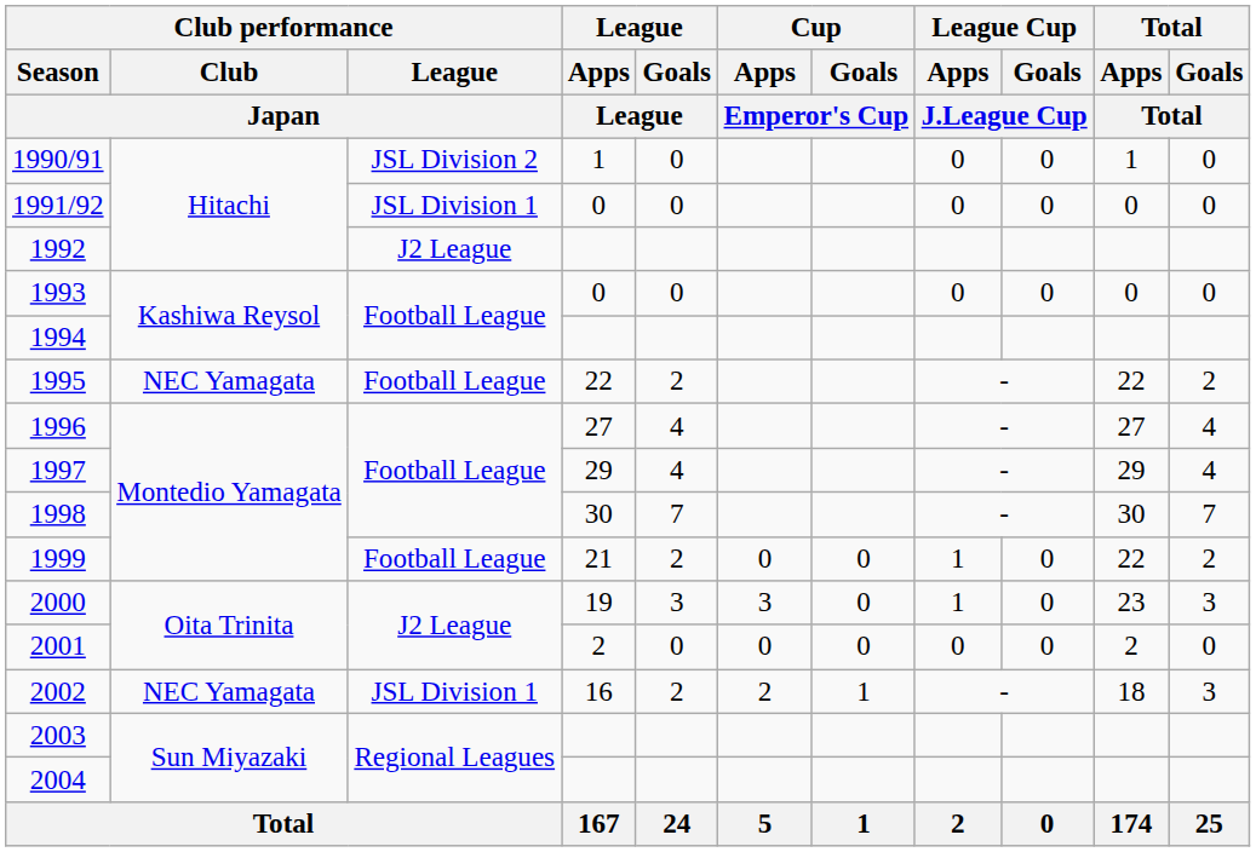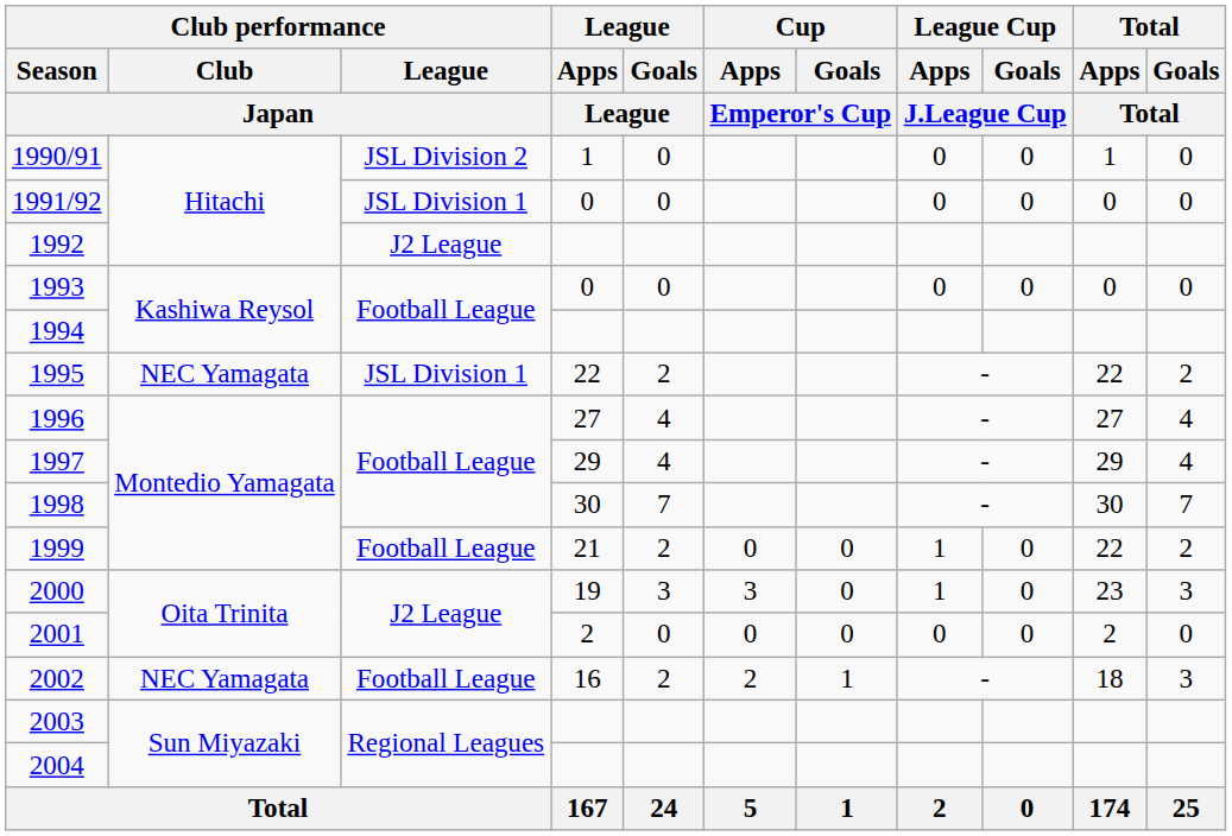1995 | Club performance / League / Japan: Football League -> JSL Division 1
2002 | Club performance / League / Japan: JSL Division 1 -> Football League
